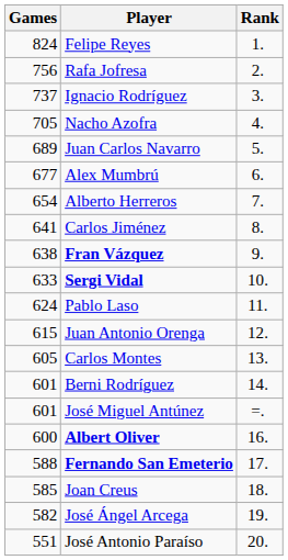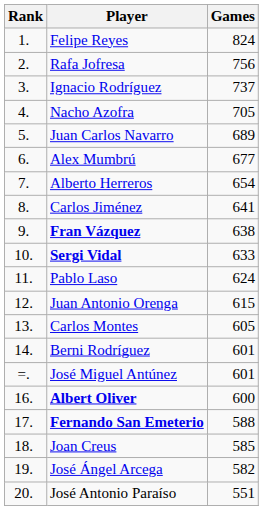columns swapped: Rank <-> Games
